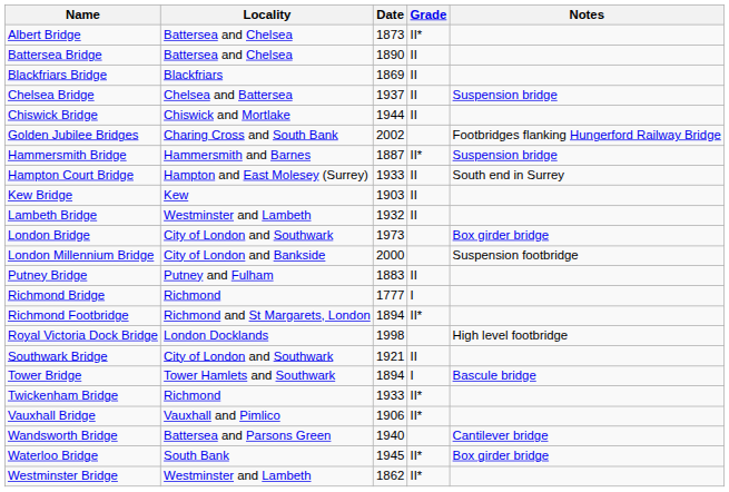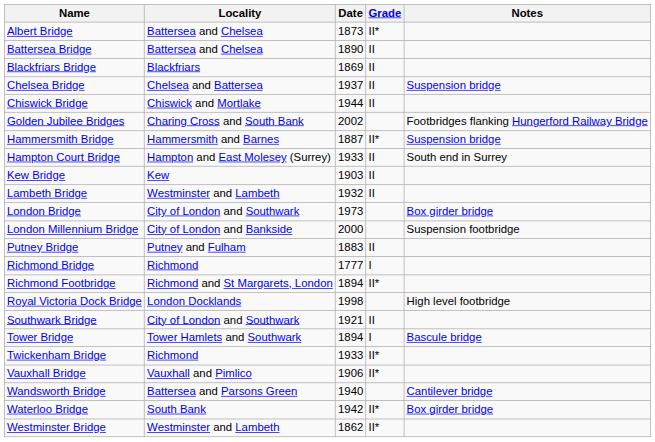Waterloo Bridge | Date: 1945 -> 1942
